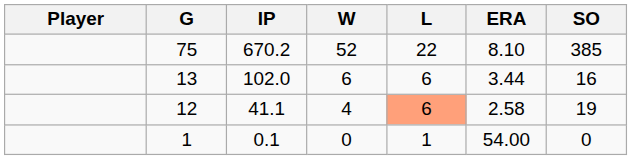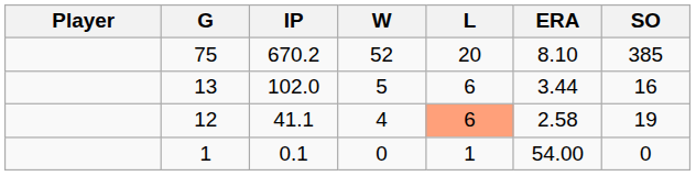75 | L: 22 -> 20
13 | W: 6 -> 5
